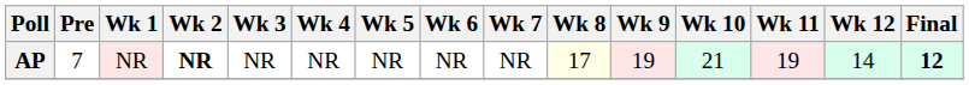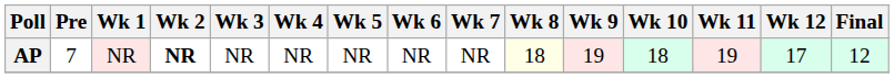AP | Wk 8: 17 -> 18
AP | Wk 10: 21 -> 18
AP | Wk 12: 14 -> 17
AP | Final: bold -> normal
